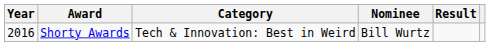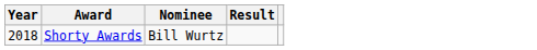- column: Category | Tech & Innovation: Best in Weird
Shorty Awards | Year: 2016 -> 2018
